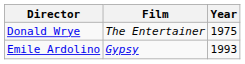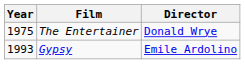columns swapped: Year <-> Director
